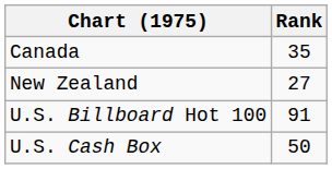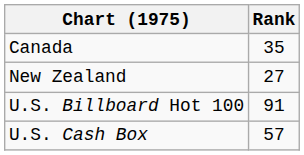U.S. Cash Box | Rank: 50 -> 57
